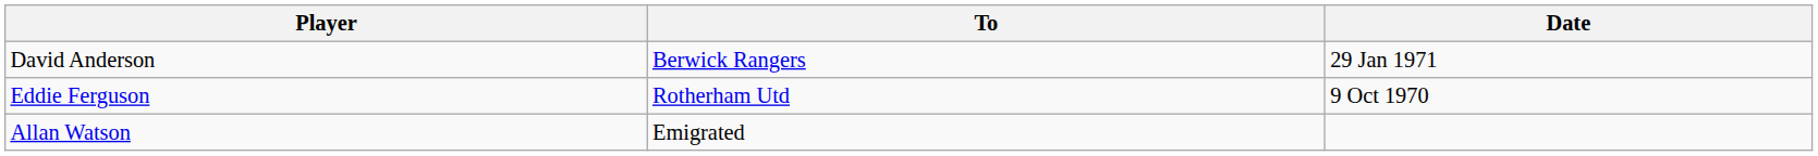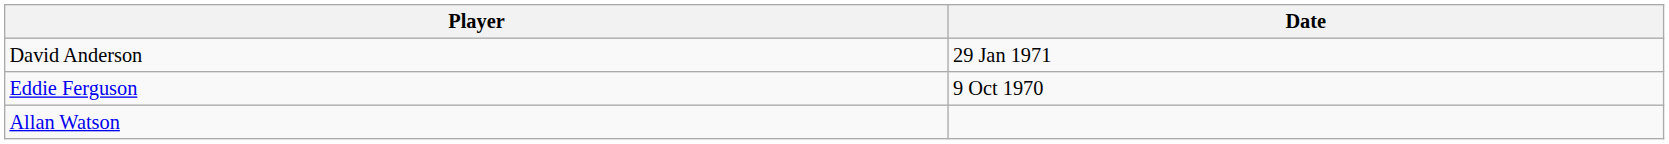- column: To | Berwick Rangers | Rotherham Utd | Emigrated
